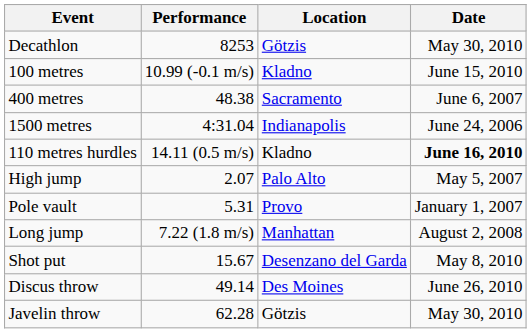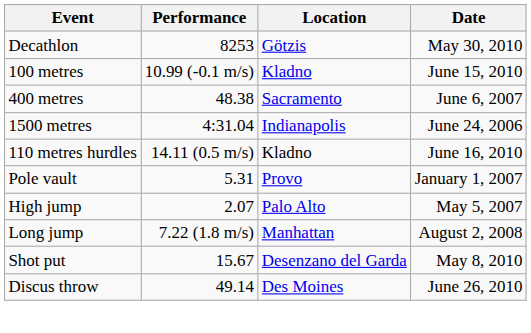110 metres hurdles | Date: bold -> normal
rows swapped: High jump <-> Pole vault
- row: Javelin throw | 62.28 | Götzis | May 30, 2010
